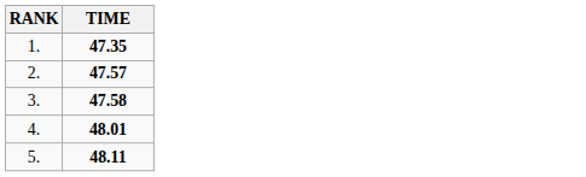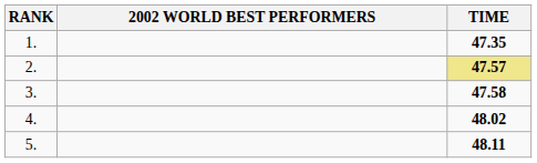+ column: 2002 WORLD BEST PERFORMERS
2. | TIME: no background -> khaki background
4. | TIME: 48.01 -> 48.02
